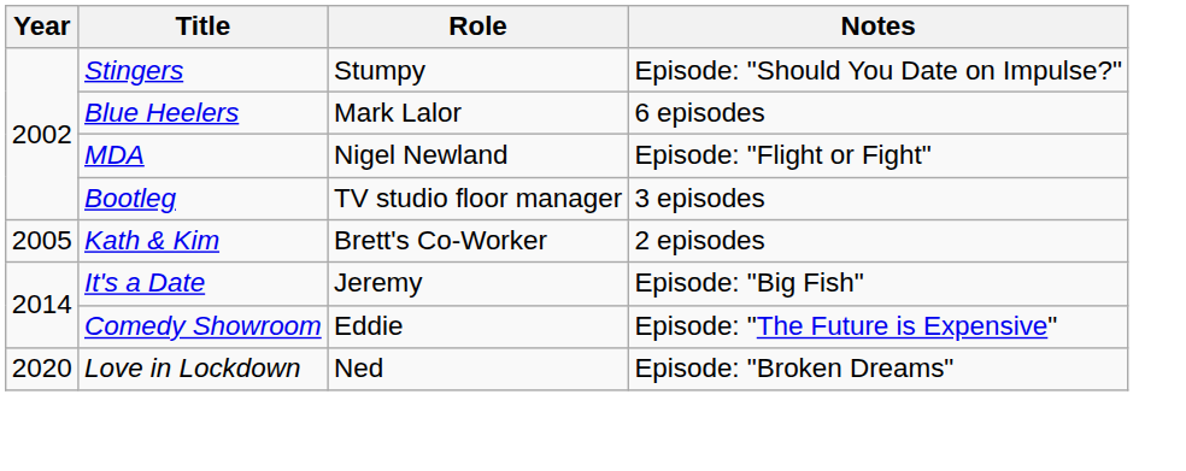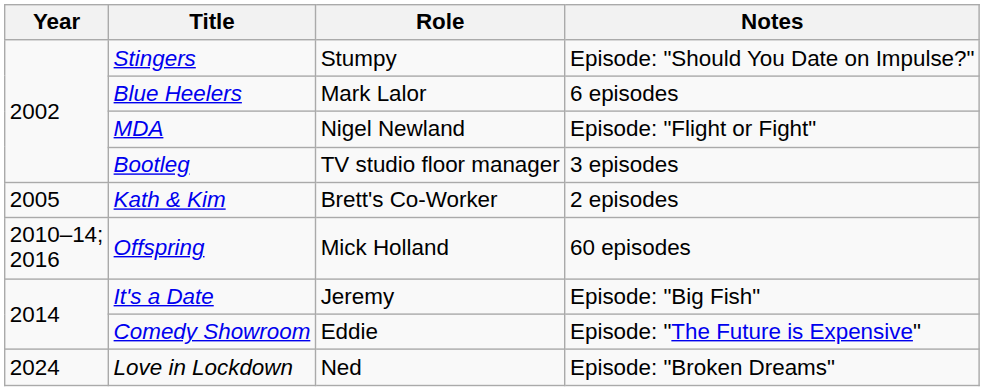+ row: 2010–14; 2016 | Offspring | Mick Holland | 60 episodes
Love in Lockdown | Year: 2020 -> 2024
